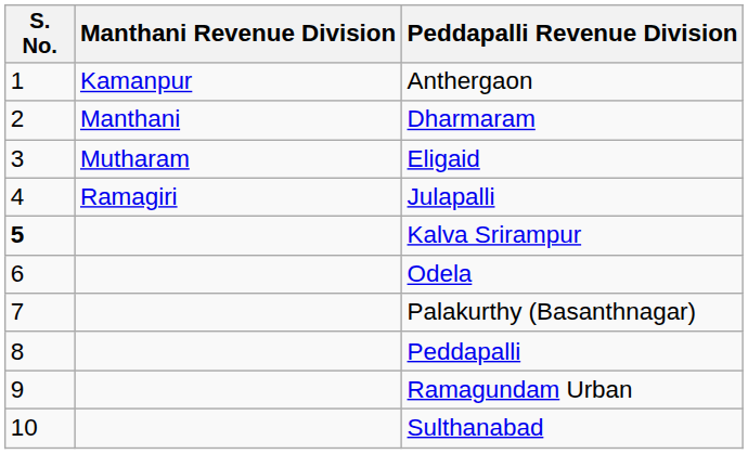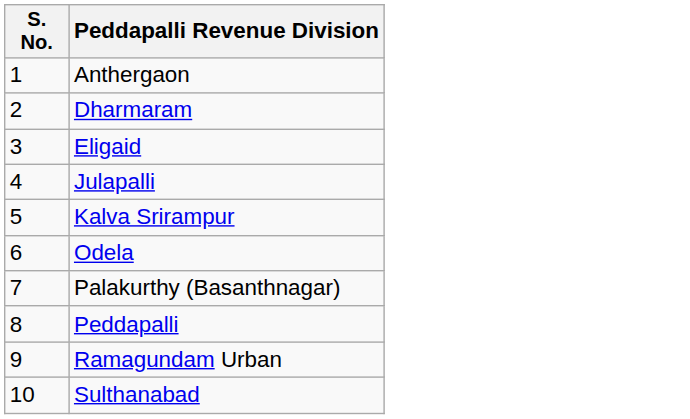- column: Manthani Revenue Division | Kamanpur | Manthani | Mutharam | Ramagiri
Kalva Srirampur | S. No.: bold -> normal
